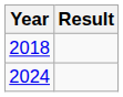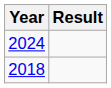rows swapped: 2018 <-> 2024
